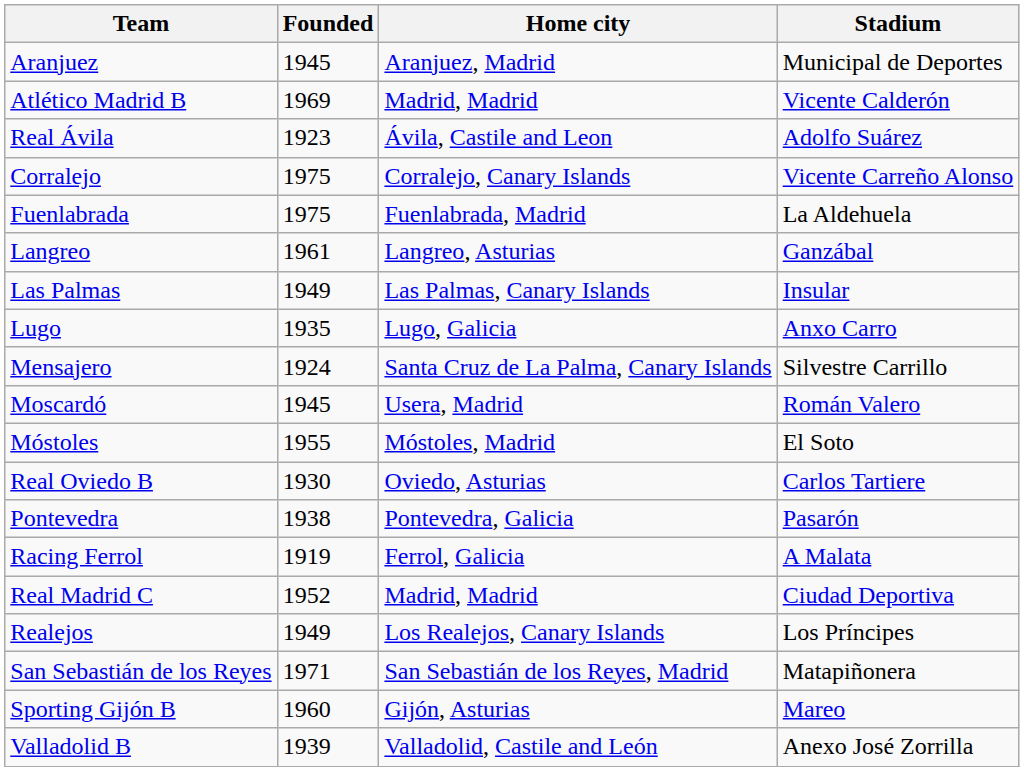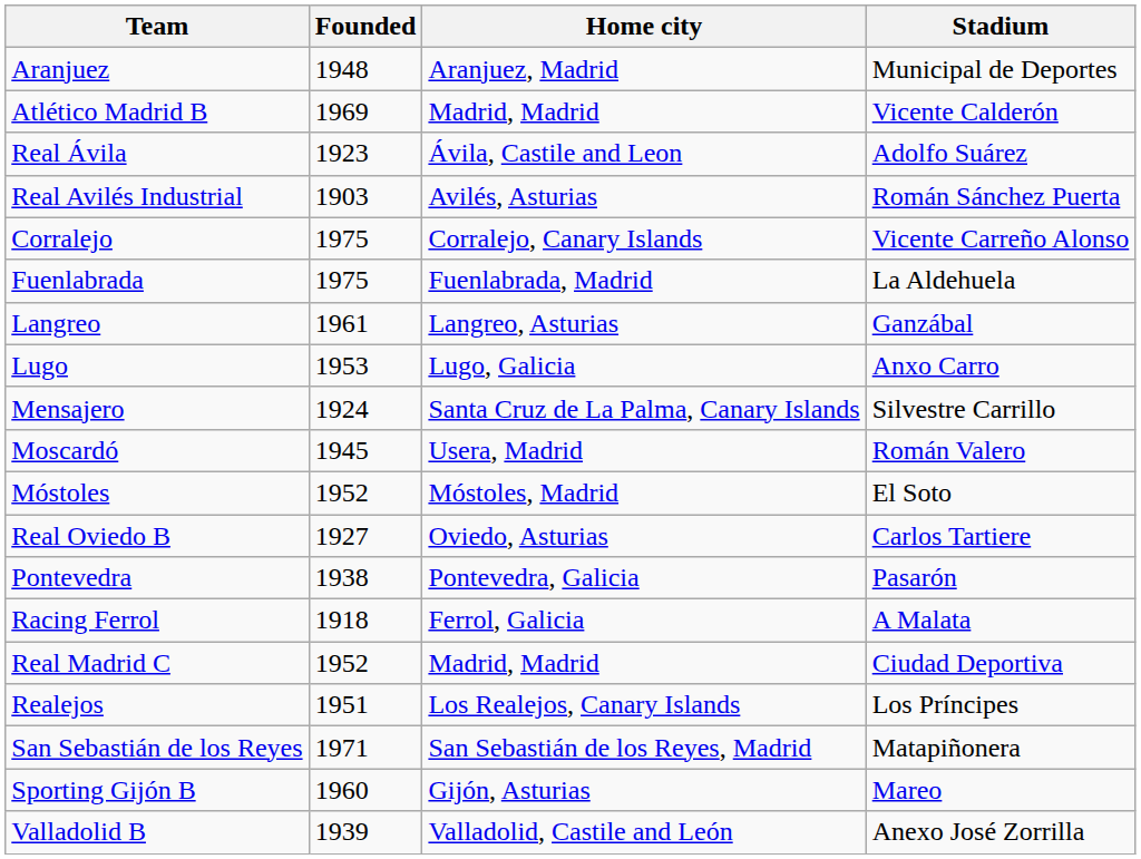Aranjuez | Founded: 1945 -> 1948
+ row: Real Avilés Industrial | 1903 | Avilés, Asturias | Román Sánchez Puerta
- row: Las Palmas | 1949 | Las Palmas, Canary Islands | Insular
Lugo | Founded: 1935 -> 1953
Móstoles | Founded: 1955 -> 1952
Real Oviedo B | Founded: 1930 -> 1927
Racing Ferrol | Founded: 1919 -> 1918
Realejos | Founded: 1949 -> 1951
